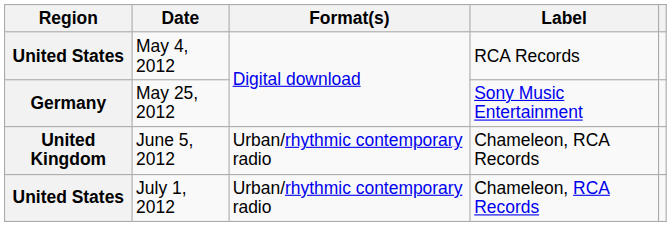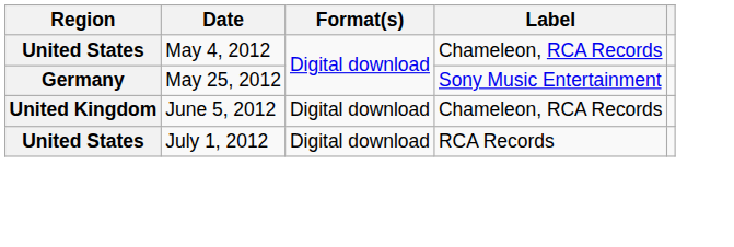May 4, 2012 | Label: RCA Records -> Chameleon, RCA Records
June 5, 2012 | Format(s): Urban/rhythmic contemporary radio -> Digital download
July 1, 2012 | Format(s): Urban/rhythmic contemporary radio -> Digital download
July 1, 2012 | Label: Chameleon, RCA Records -> RCA Records
